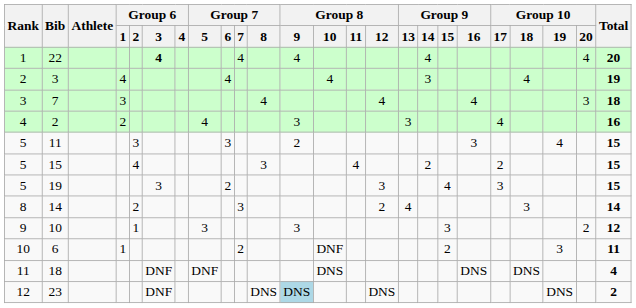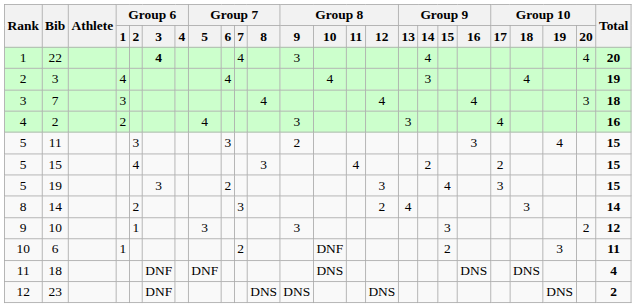22 | Group 8 / 9: 4 -> 3
23 | Group 8 / 9: lightblue background -> no background
